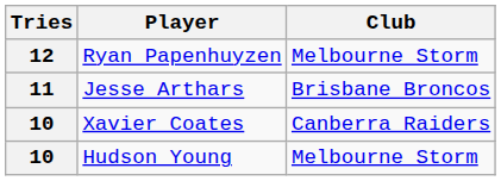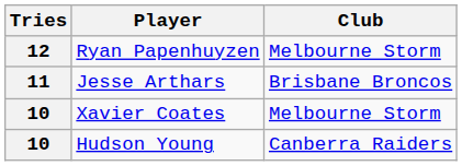Xavier Coates | Club: Canberra Raiders -> Melbourne Storm
Hudson Young | Club: Melbourne Storm -> Canberra Raiders
